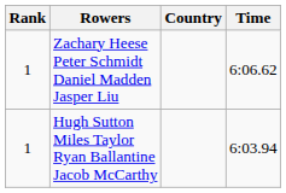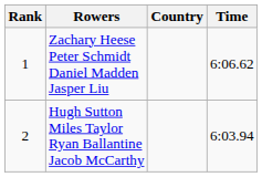Hugh Sutton Miles Taylor Ryan Ballantine Jacob McCarthy | Rank: 1 -> 2
